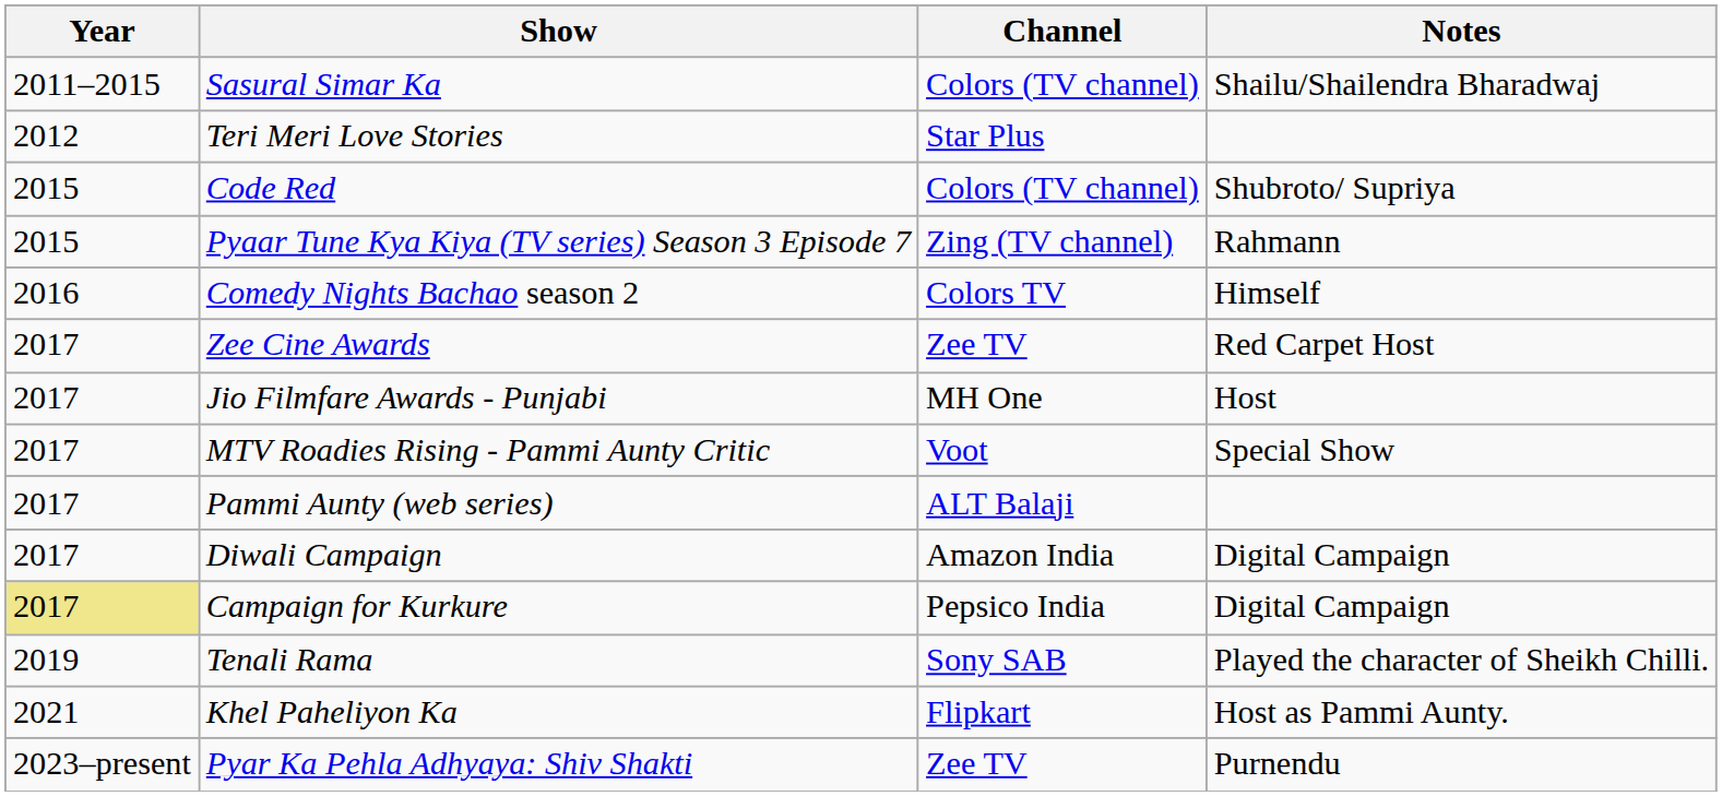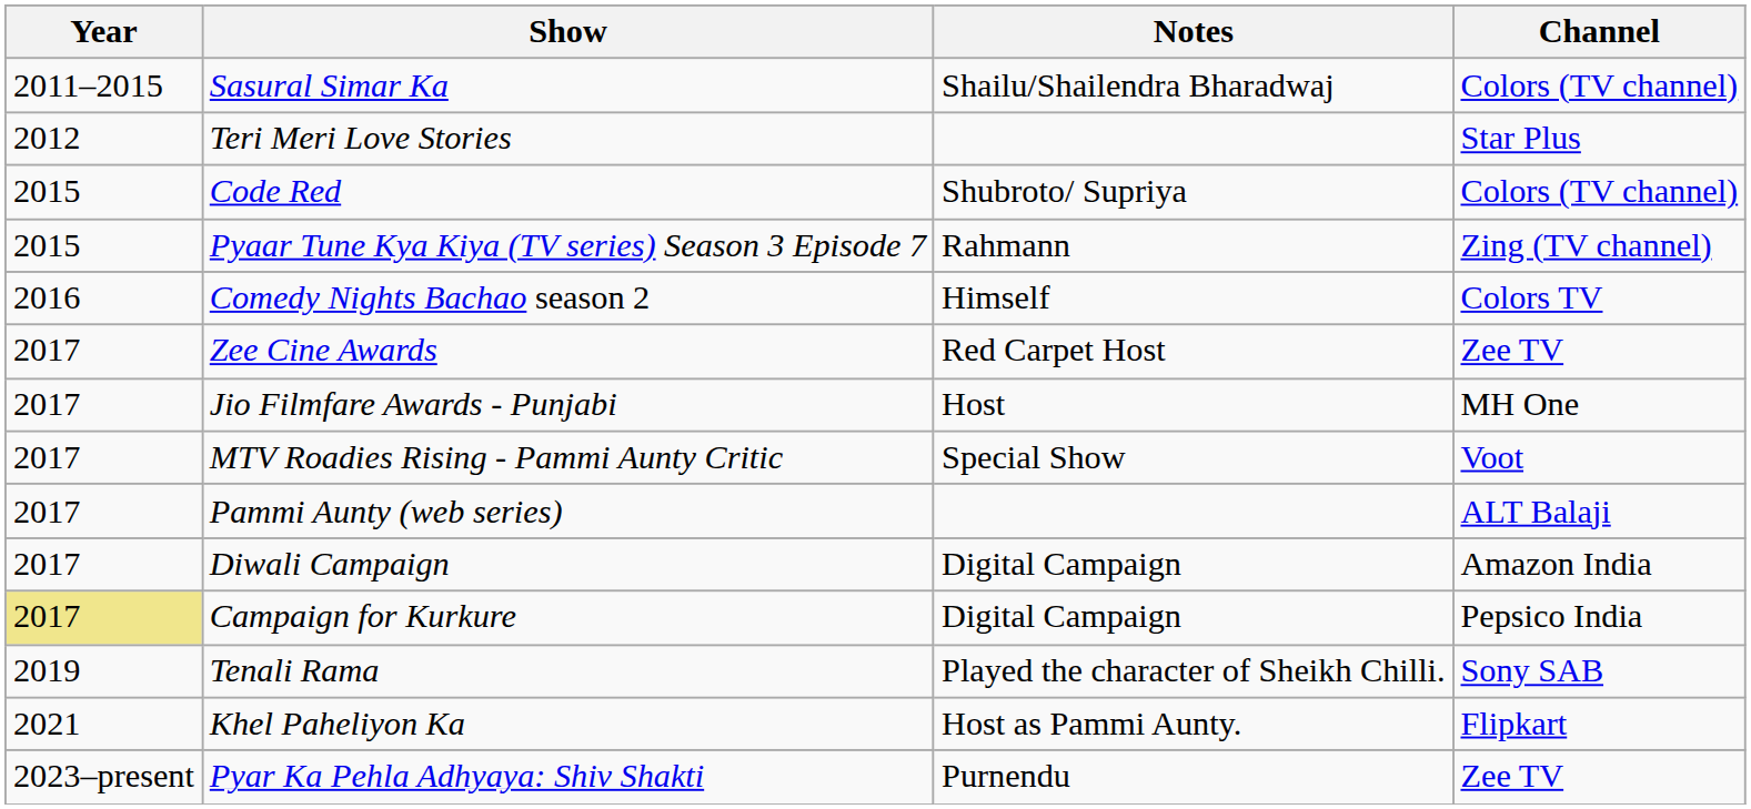columns swapped: Channel <-> Notes
